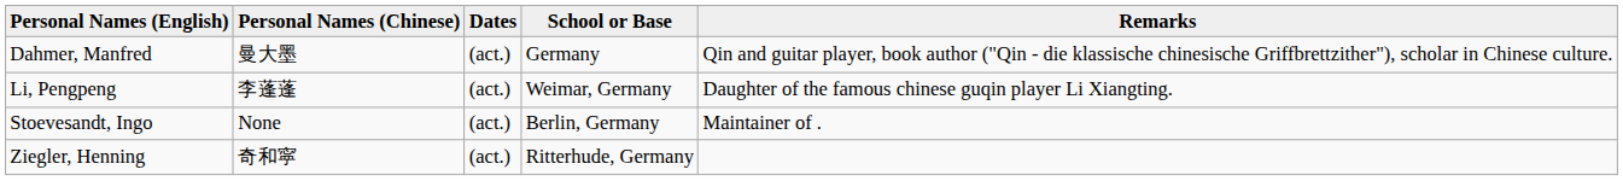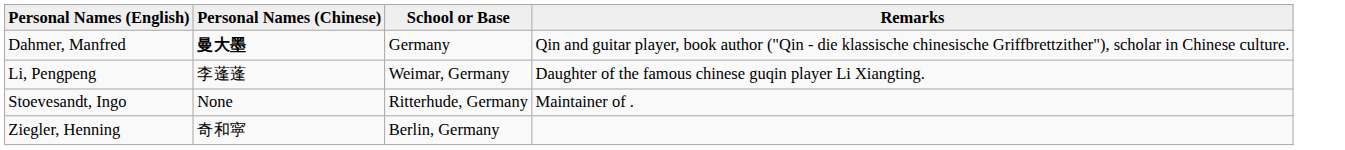- column: Dates | (act.) | (act.) | (act.) | (act.)
Dahmer, Manfred | Personal Names (Chinese): normal -> bold
Stoevesandt, Ingo | School or Base: Berlin, Germany -> Ritterhude, Germany
Ziegler, Henning | School or Base: Ritterhude, Germany -> Berlin, Germany
